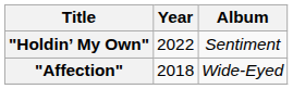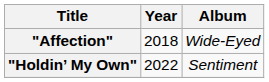rows swapped: "Affection" <-> "Holdin’ My Own"
